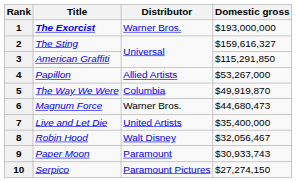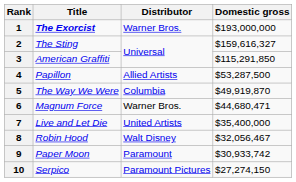4 | Domestic gross: $53,267,000 -> $53,287,500
6 | Domestic gross: $44,680,473 -> $44,680,471
9 | Domestic gross: $30,933,743 -> $30,933,742
